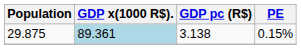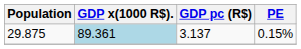29.875 | GDP pc (R$): 3.138 -> 3.137
